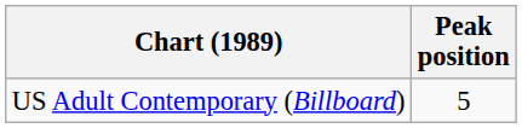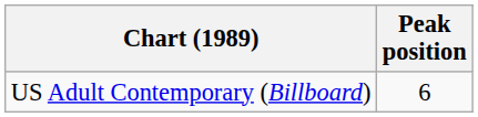US Adult Contemporary (Billboard) | Peak position: 5 -> 6
